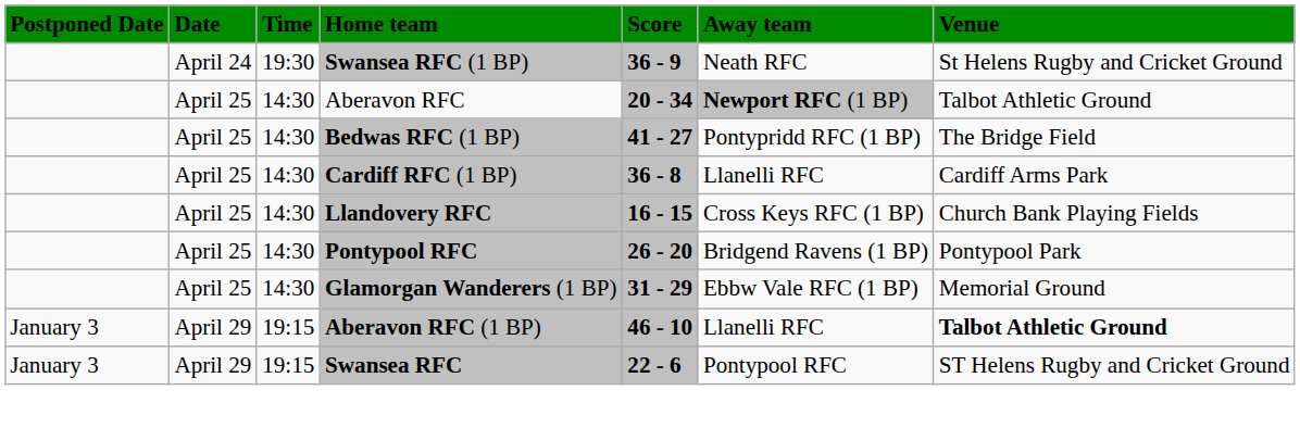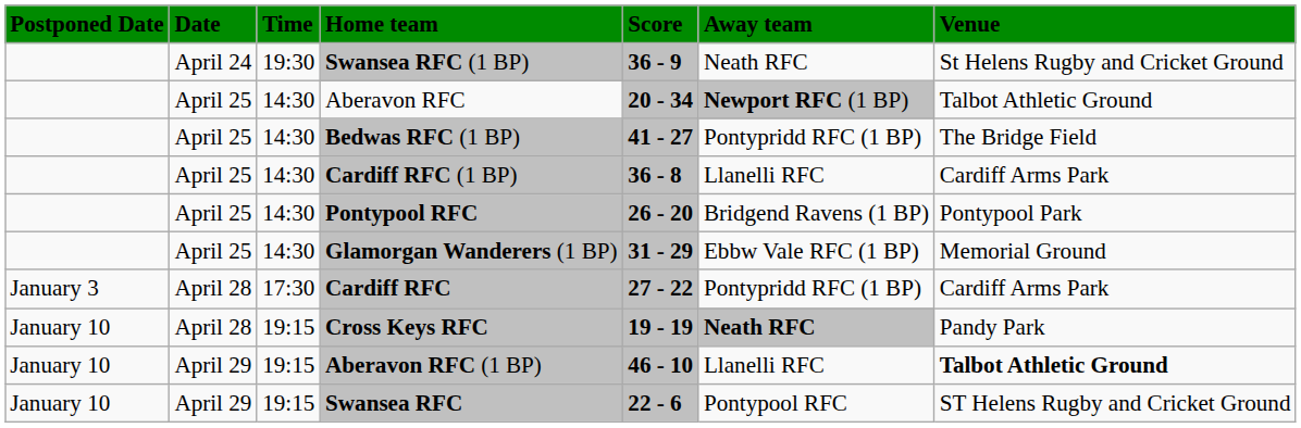- row: April 25 | 14:30 | Llandovery RFC | 16 - 15 | Cross Keys RFC (1 BP) | Church Bank Playing Fields
+ row: January 3 | April 28 | 17:30 | Cardiff RFC | 27 - 22 | Pontypridd RFC (1 BP) | Cardiff Arms Park
+ row: January 10 | April 28 | 19:15 | Cross Keys RFC | 19 - 19 | Neath RFC | Pandy Park
Aberavon RFC (1 BP) | Postponed Date: January 3 -> January 10
Swansea RFC | Postponed Date: January 3 -> January 10
